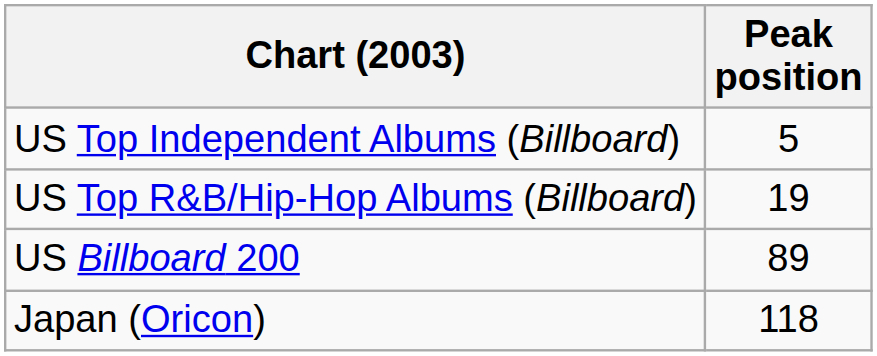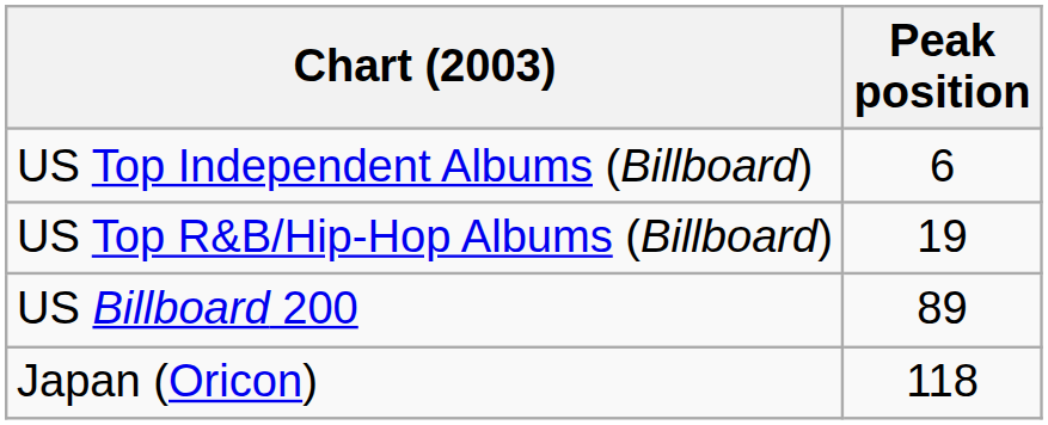US Top Independent Albums (Billboard) | Peak position: 5 -> 6
